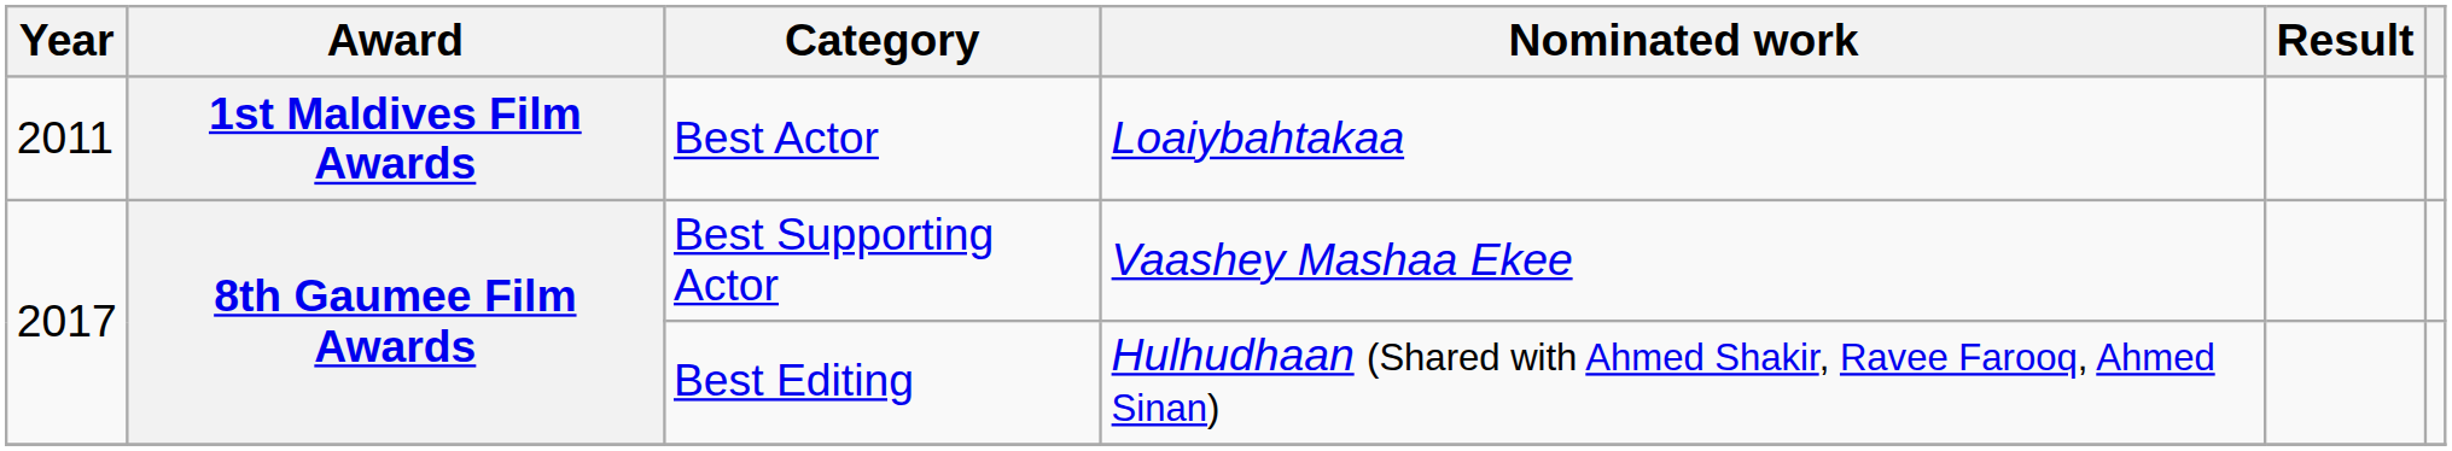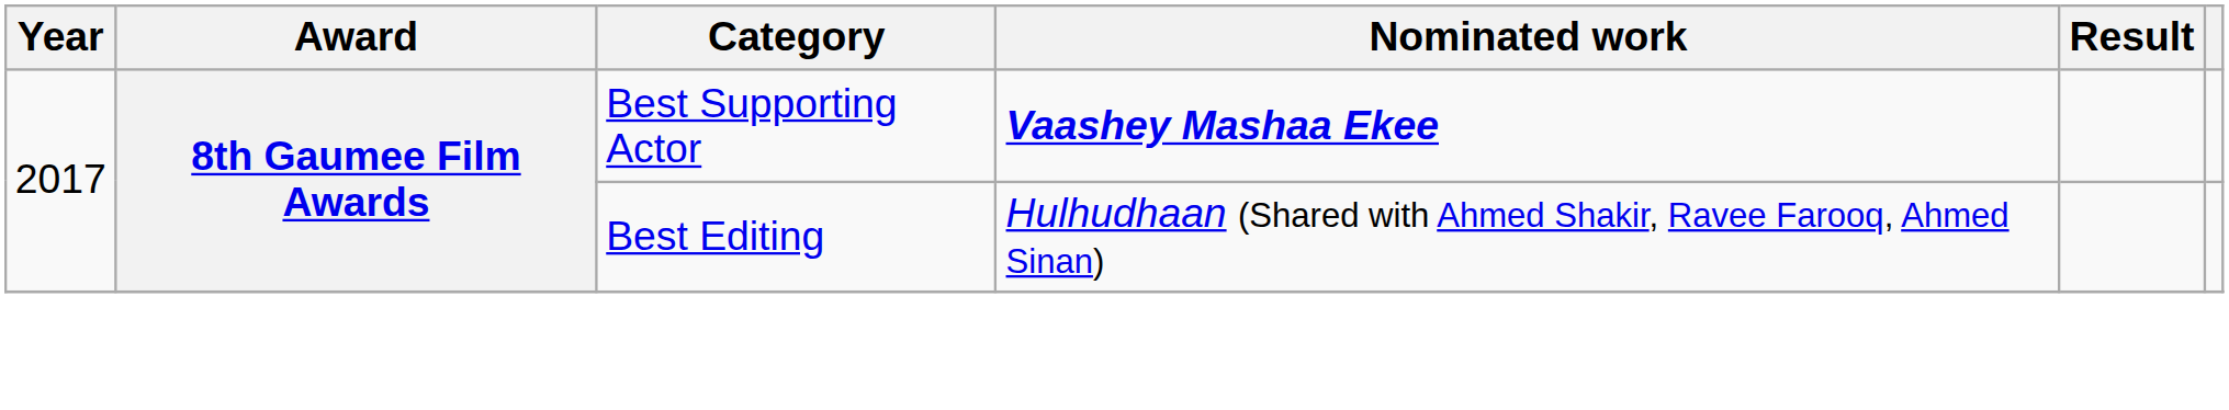- row: 2011 | 1st Maldives Film Awards | Best Actor | Loaiybahtakaa
Best Supporting Actor | Nominated work: normal -> bold
